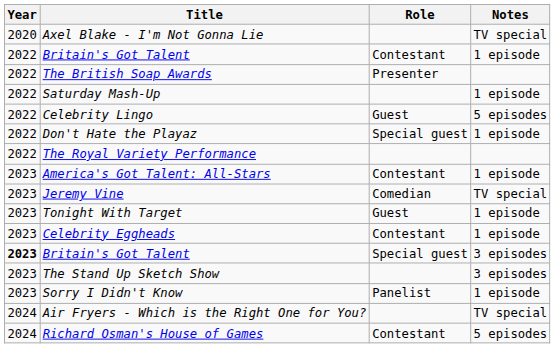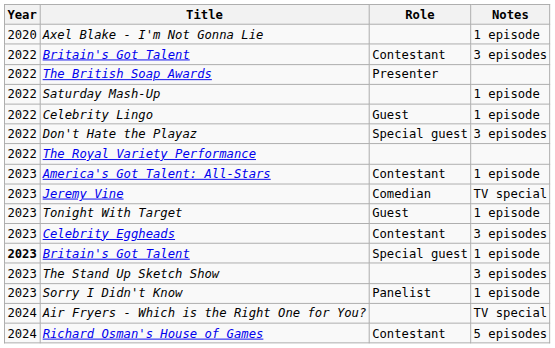Axel Blake - I'm Not Gonna Lie | Notes: TV special -> 1 episode
Britain's Got Talent / Contestant | Notes: 1 episode -> 3 episodes
Celebrity Lingo | Notes: 5 episodes -> 1 episode
Don't Hate the Playaz | Notes: 1 episode -> 3 episodes
Celebrity Eggheads | Notes: 1 episode -> 3 episodes
Britain's Got Talent / Special guest | Notes: 3 episodes -> 1 episode
